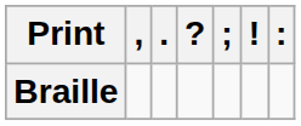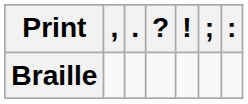columns swapped: ! <-> ;
